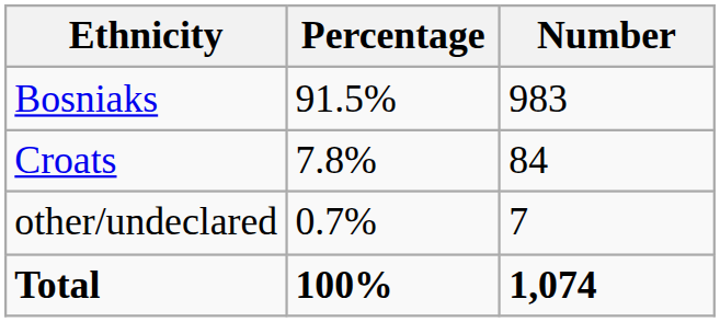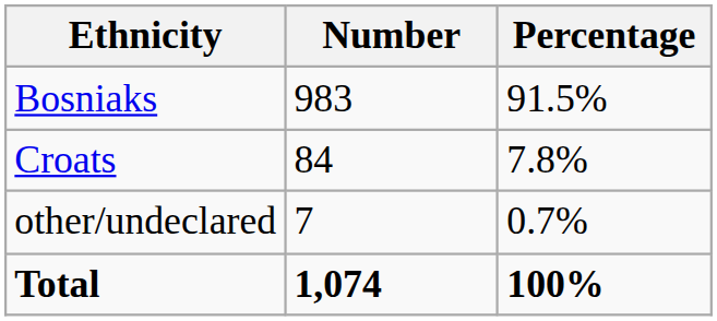columns swapped: Number <-> Percentage
